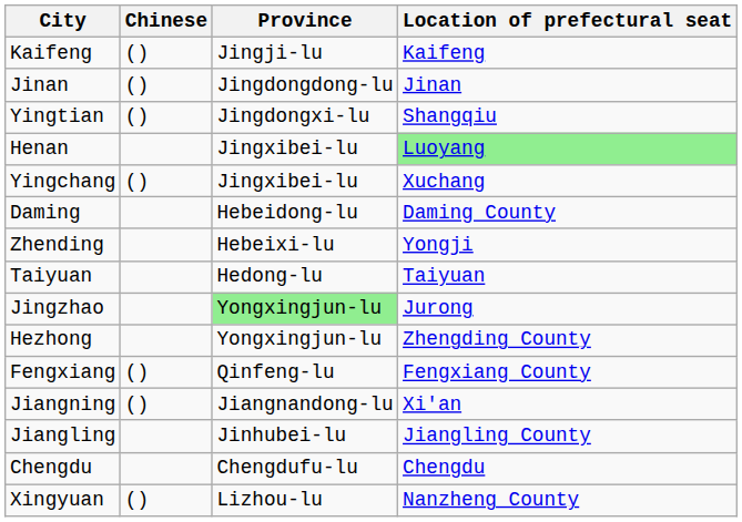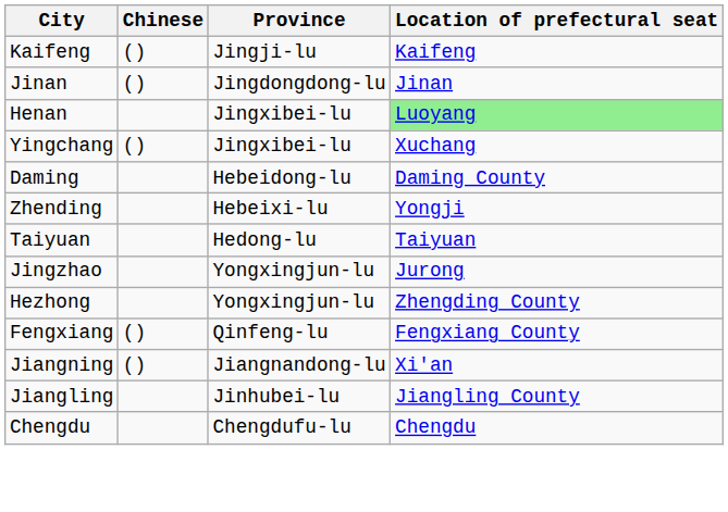- row: Yingtian | () | Jingdongxi-lu | Shangqiu
Jingzhao | Province: lightgreen background -> no background
- row: Xingyuan | () | Lizhou-lu | Nanzheng County
